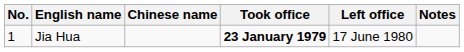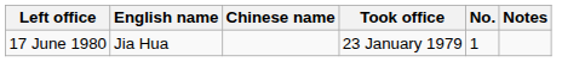columns swapped: No. <-> Left office
Jia Hua | Took office: bold -> normal
